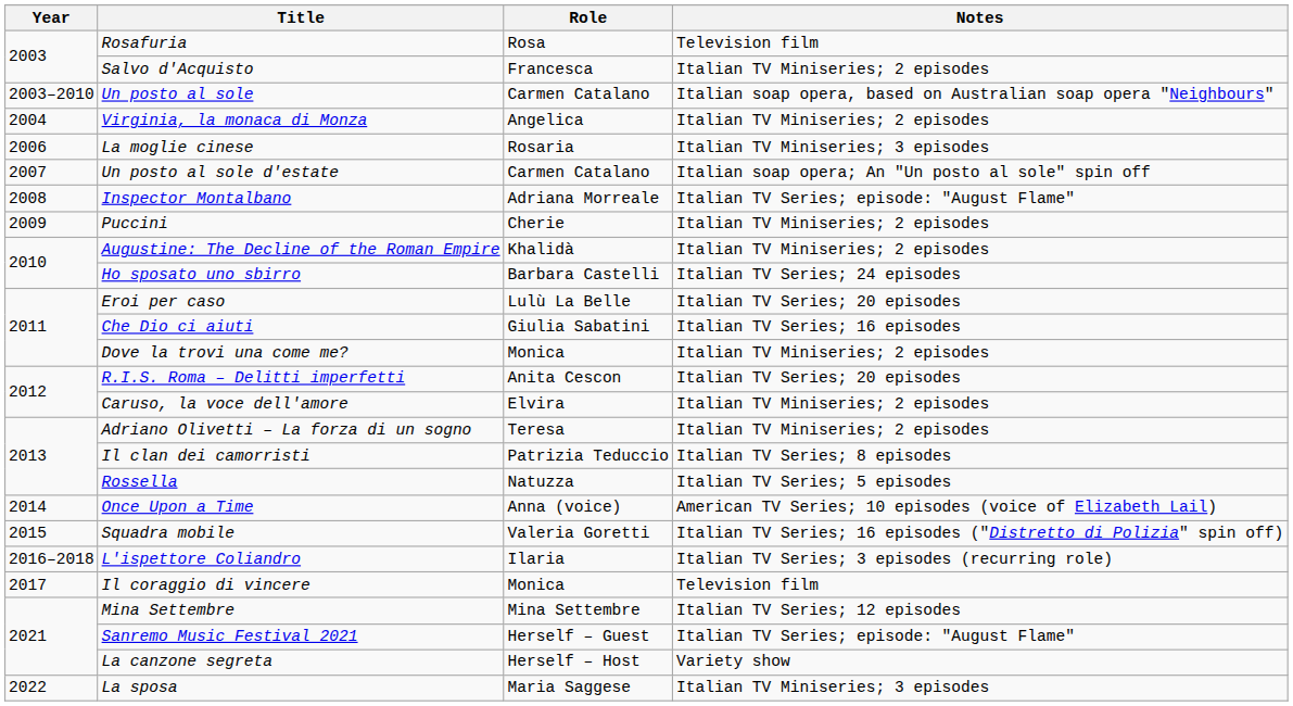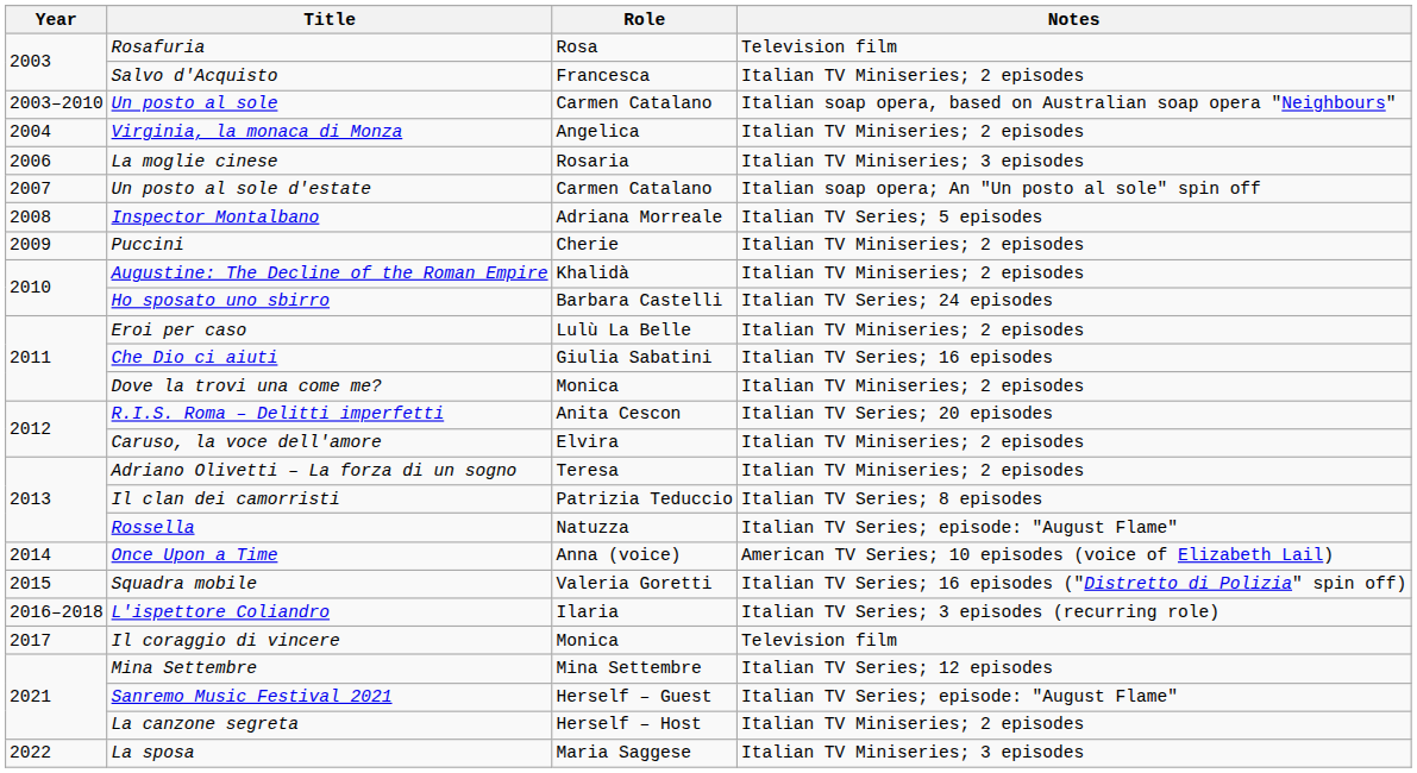Inspector Montalbano | Notes: Italian TV Series; episode: "August Flame" -> Italian TV Series; 5 episodes
Eroi per caso | Notes: Italian TV Series; 20 episodes -> Italian TV Miniseries; 2 episodes
Rossella | Notes: Italian TV Series; 5 episodes -> Italian TV Series; episode: "August Flame"
La canzone segreta | Notes: Variety show -> Italian TV Miniseries; 2 episodes
